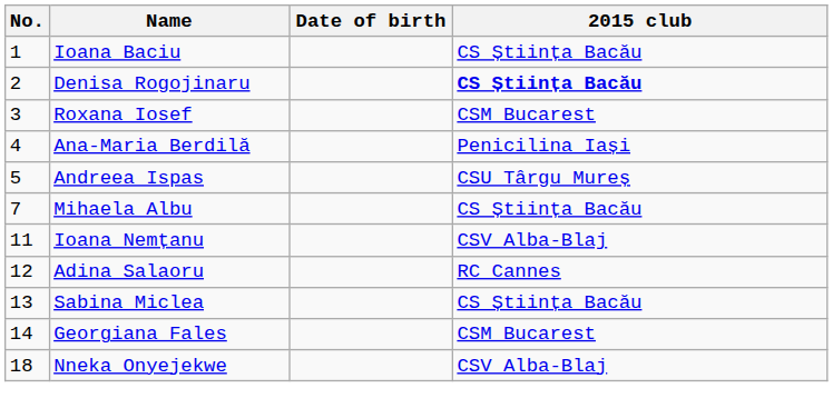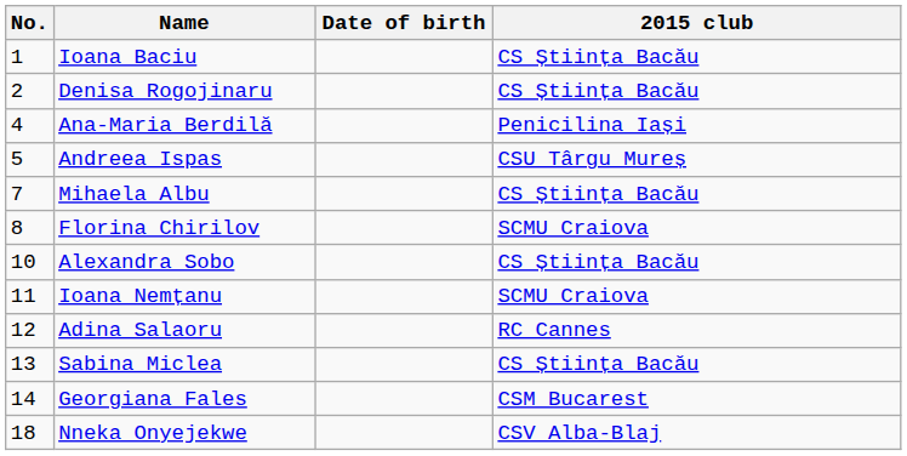Denisa Rogojinaru | 2015 club: bold -> normal
- row: 3 | Roxana Iosef | CSM Bucarest
+ row: 8 | Florina Chirilov | SCMU Craiova
+ row: 10 | Alexandra Sobo | CS Știința Bacău
Ioana Nemțanu | 2015 club: CSV Alba-Blaj -> SCMU Craiova
